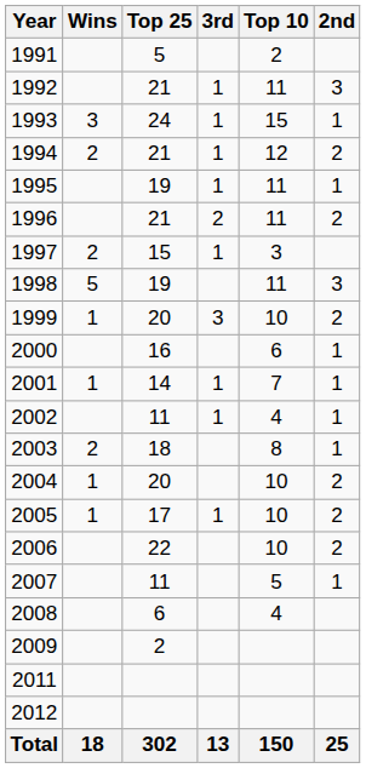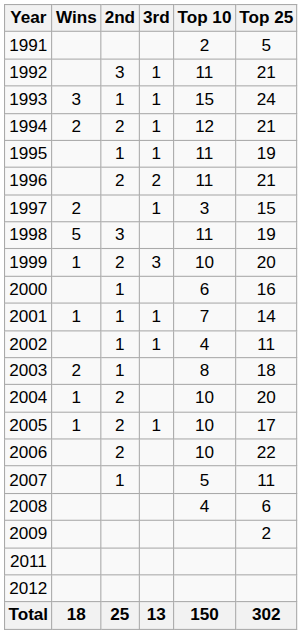columns swapped: 2nd <-> Top 25
